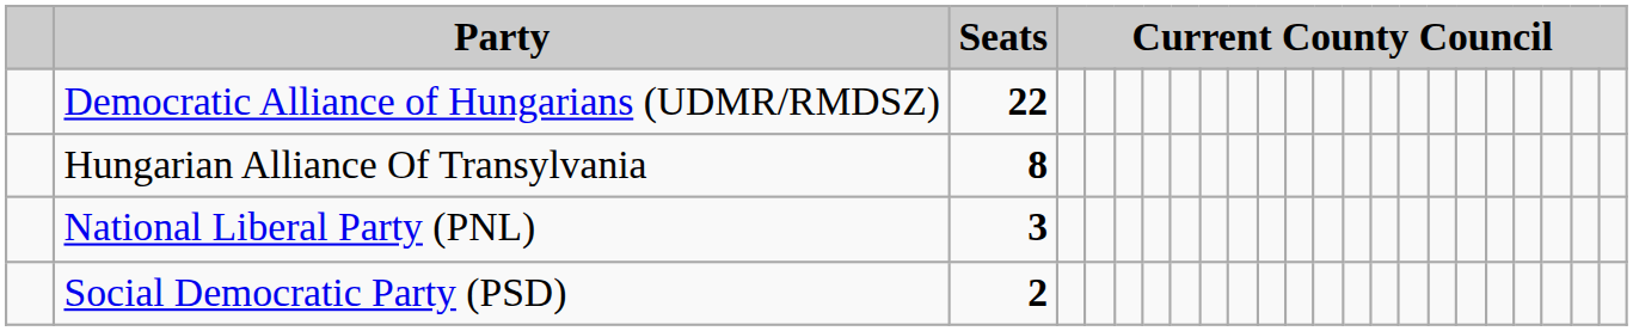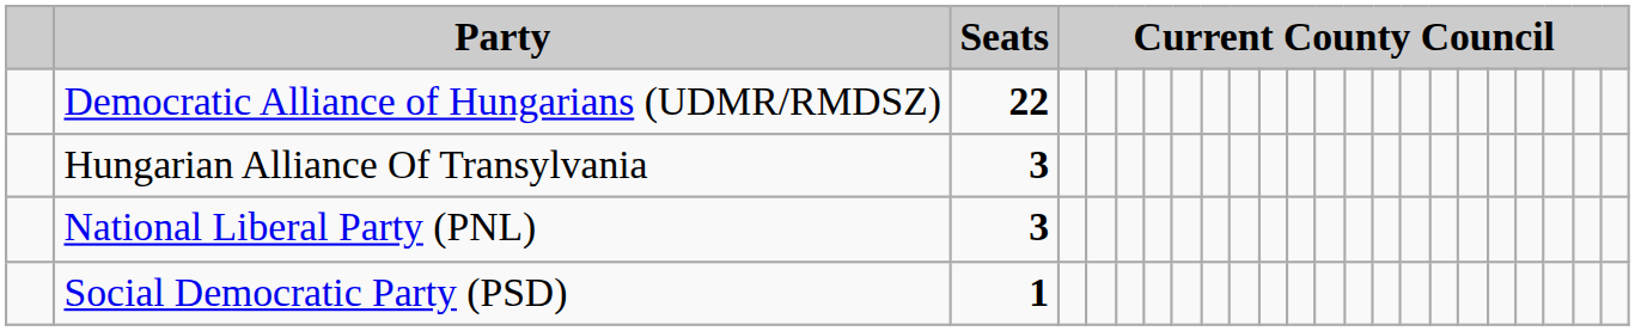Hungarian Alliance Of Transylvania | Seats: 8 -> 3
Social Democratic Party (PSD) | Seats: 2 -> 1
